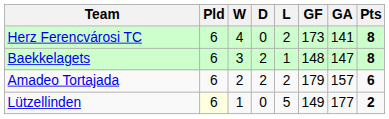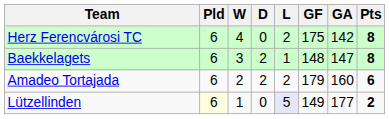Herz Ferencvárosi TC | GF: 173 -> 175
Herz Ferencvárosi TC | GA: 141 -> 142
Amadeo Tortajada | GA: 157 -> 160
Lützellinden | L: no background -> lavender background
